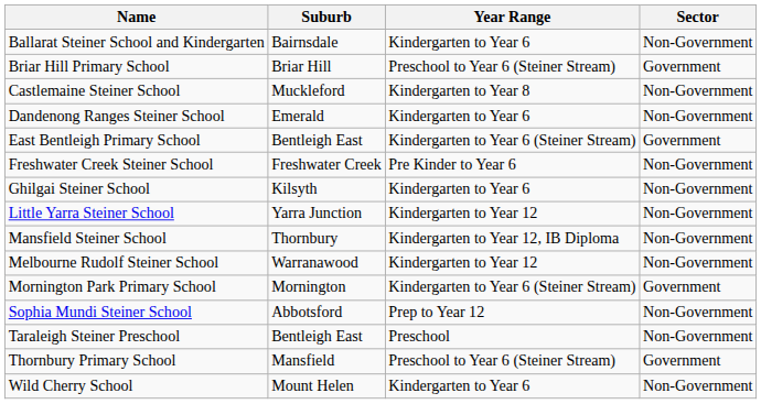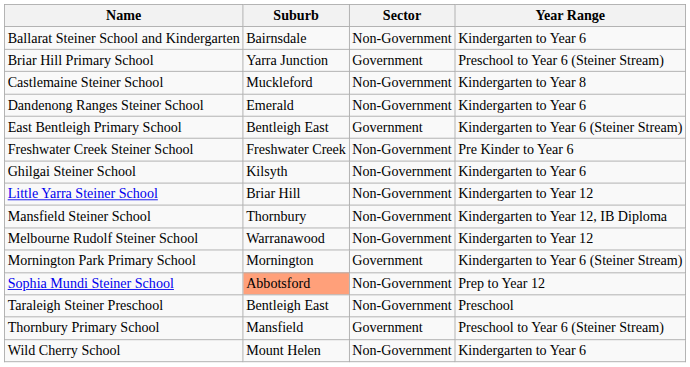columns swapped: Year Range <-> Sector
Briar Hill Primary School | Suburb: Briar Hill -> Yarra Junction
Little Yarra Steiner School | Suburb: Yarra Junction -> Briar Hill
Sophia Mundi Steiner School | Suburb: no background -> lightsalmon background
